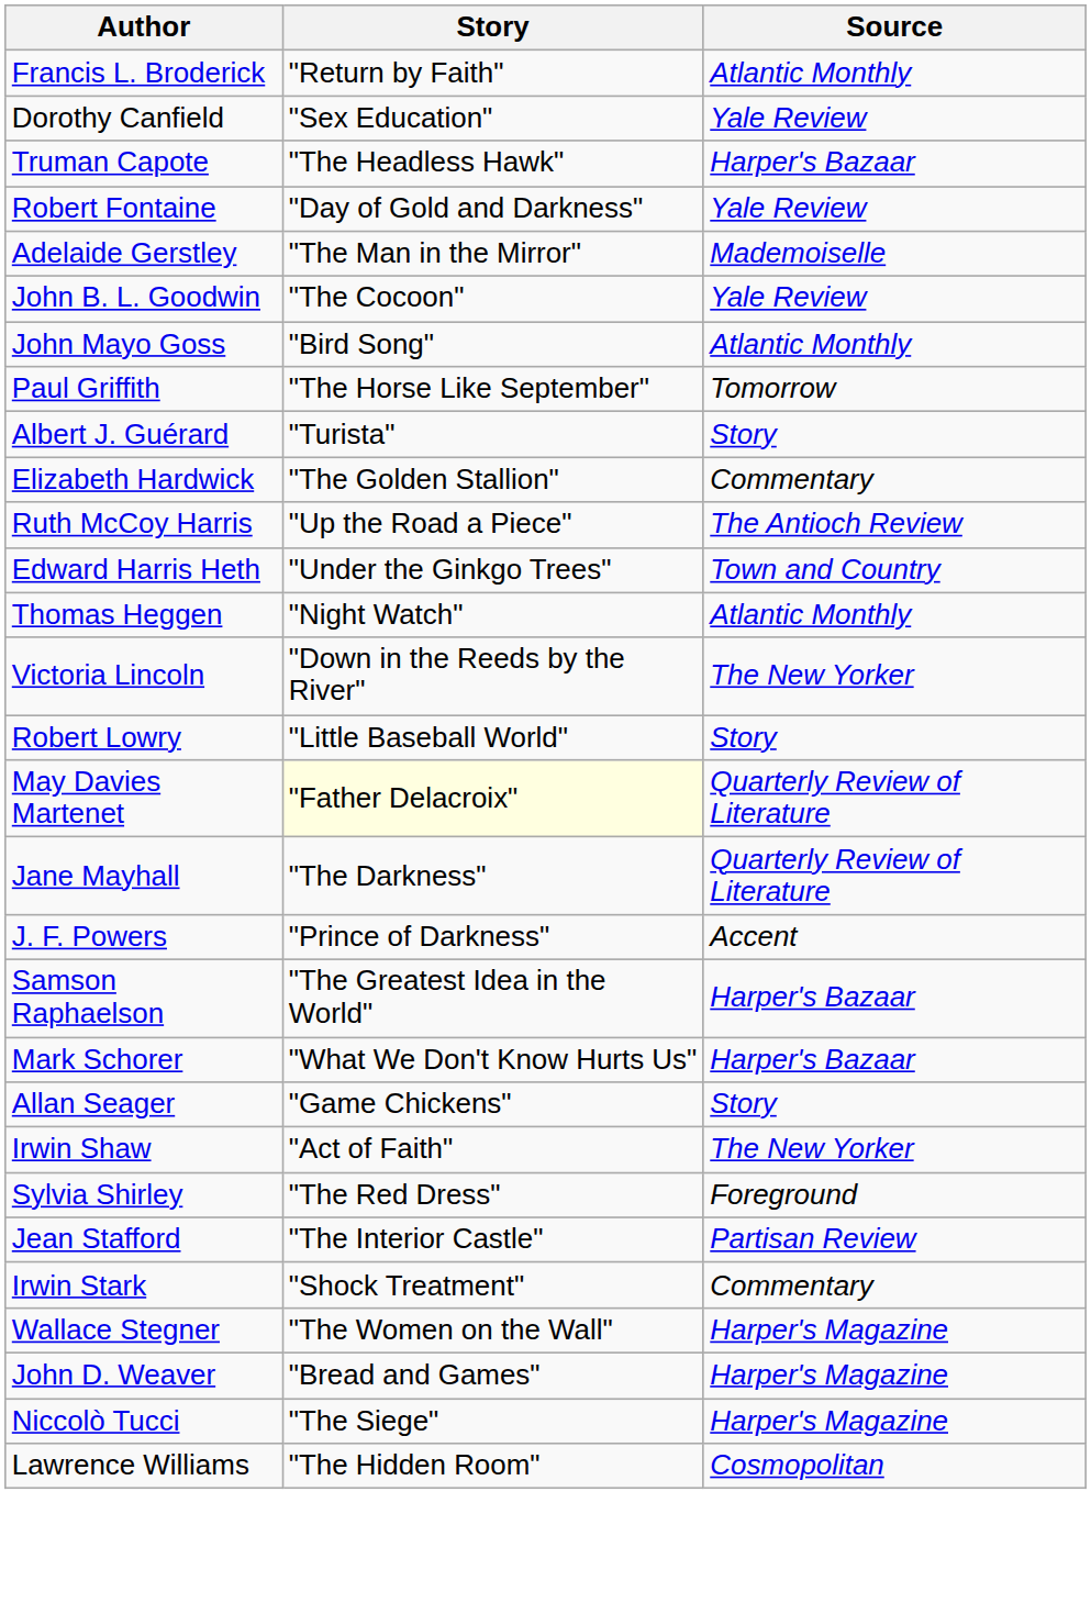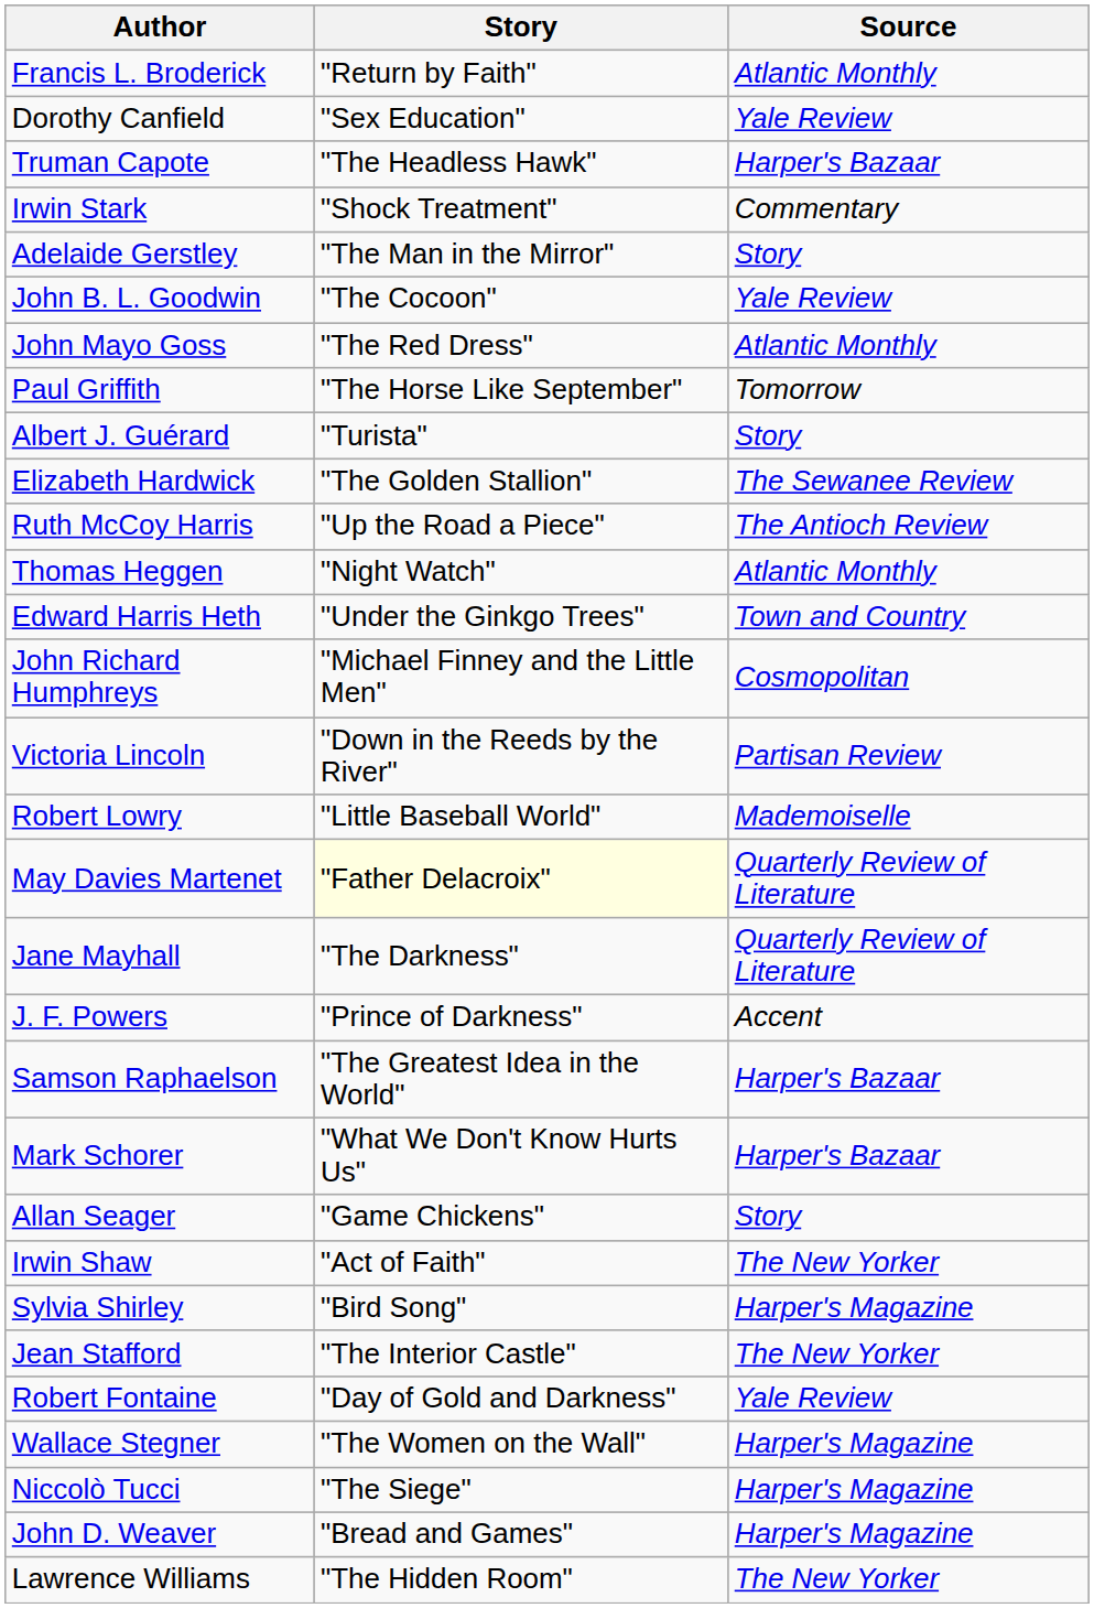rows swapped: Robert Fontaine <-> Irwin Stark
Adelaide Gerstley | Source: Mademoiselle -> Story
John Mayo Goss | Story: "Bird Song" -> "The Red Dress"
Elizabeth Hardwick | Source: Commentary -> The Sewanee Review
rows swapped: Thomas Heggen <-> Edward Harris Heth
+ row: John Richard Humphreys | "Michael Finney and the Little Men" | Cosmopolitan
Victoria Lincoln | Source: The New Yorker -> Partisan Review
Robert Lowry | Source: Story -> Mademoiselle
Sylvia Shirley | Story: "The Red Dress" -> "Bird Song"
Sylvia Shirley | Source: Foreground -> Harper's Magazine
Jean Stafford | Source: Partisan Review -> The New Yorker
rows swapped: Niccolò Tucci <-> John D. Weaver
Lawrence Williams | Source: Cosmopolitan -> The New Yorker
